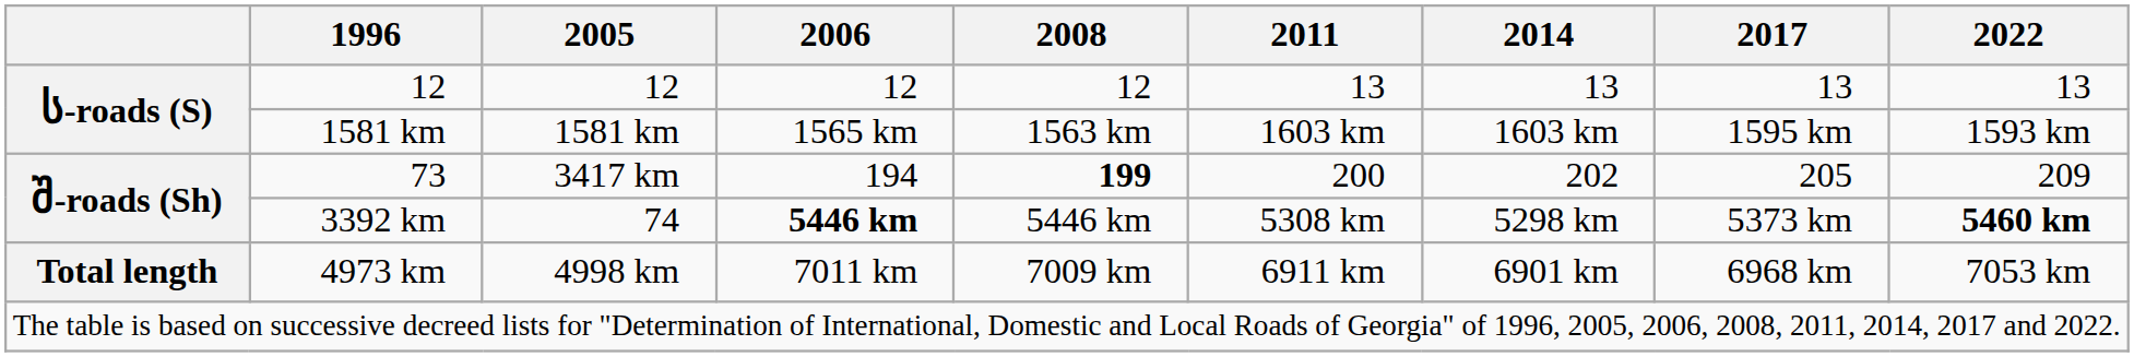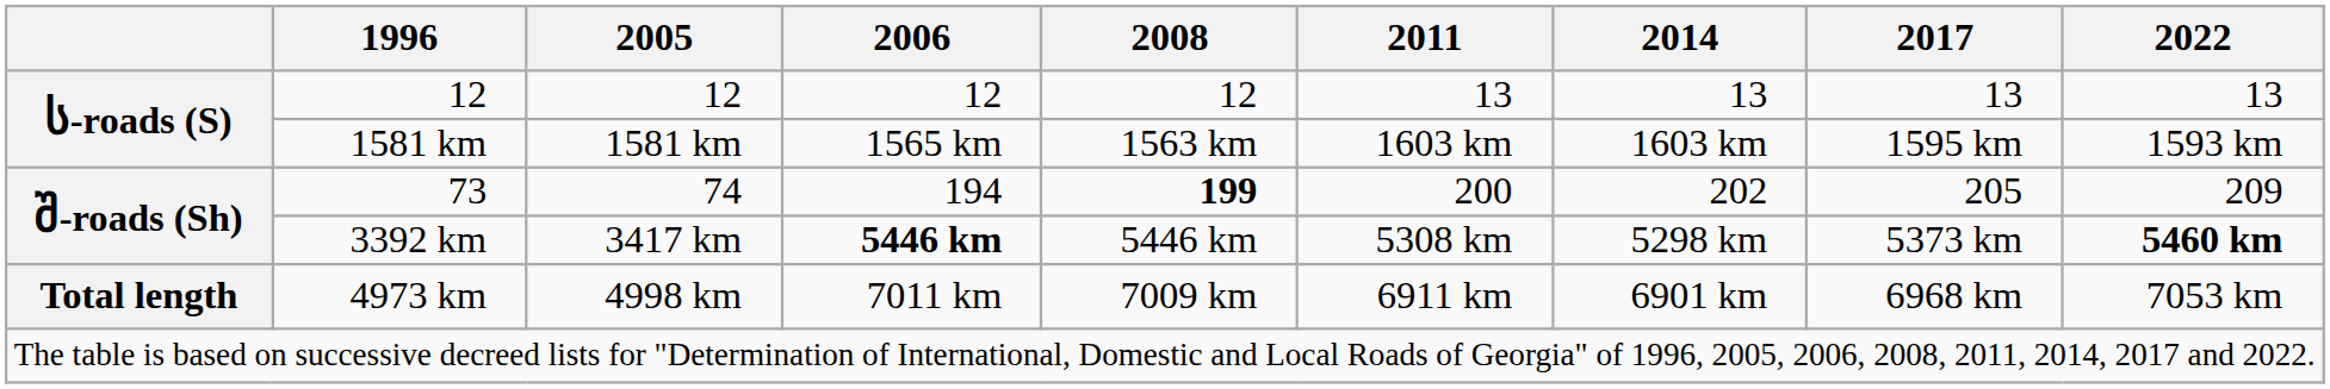73 | 2005: 3417 km -> 74
3392 km | 2005: 74 -> 3417 km
